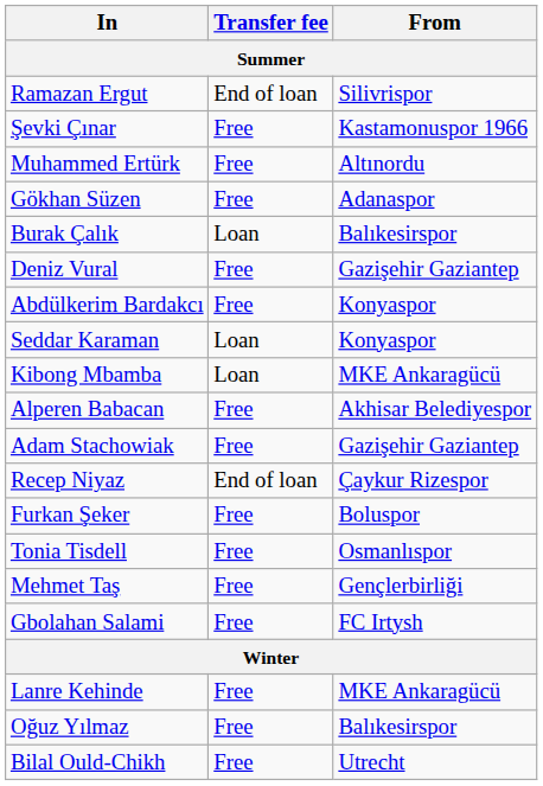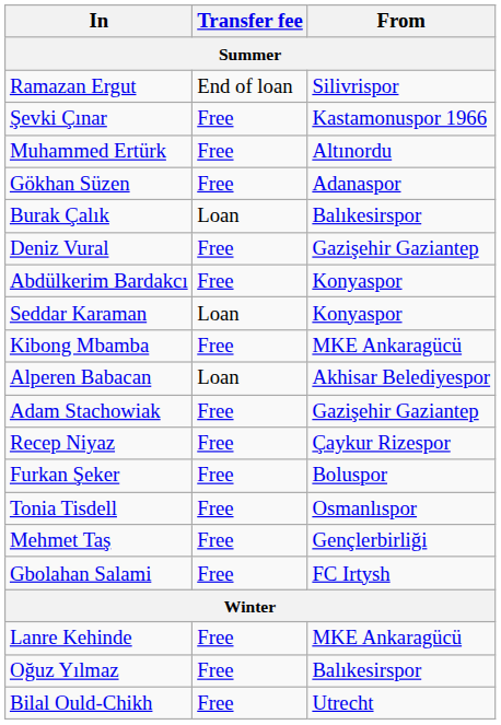Kibong Mbamba | Transfer fee: Loan -> Free
Alperen Babacan | Transfer fee: Free -> Loan
Recep Niyaz | Transfer fee: End of loan -> Free
